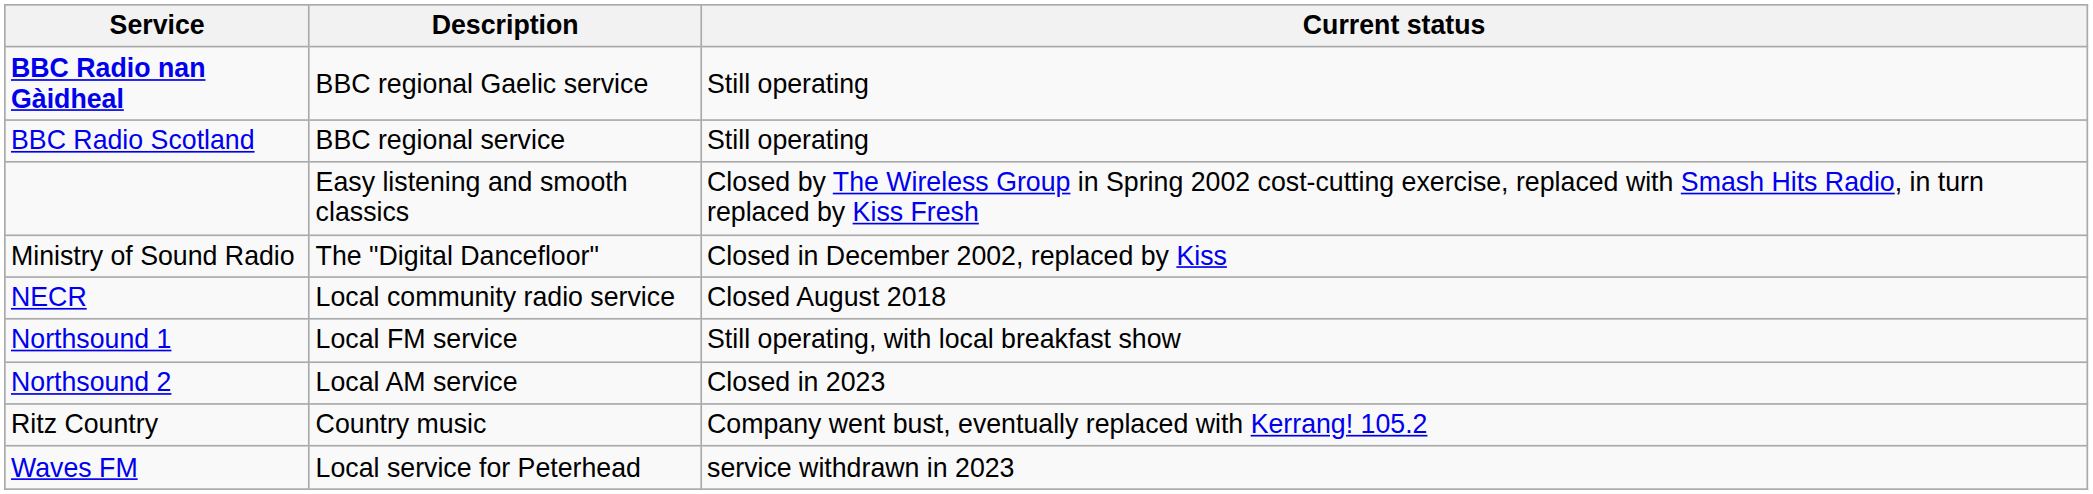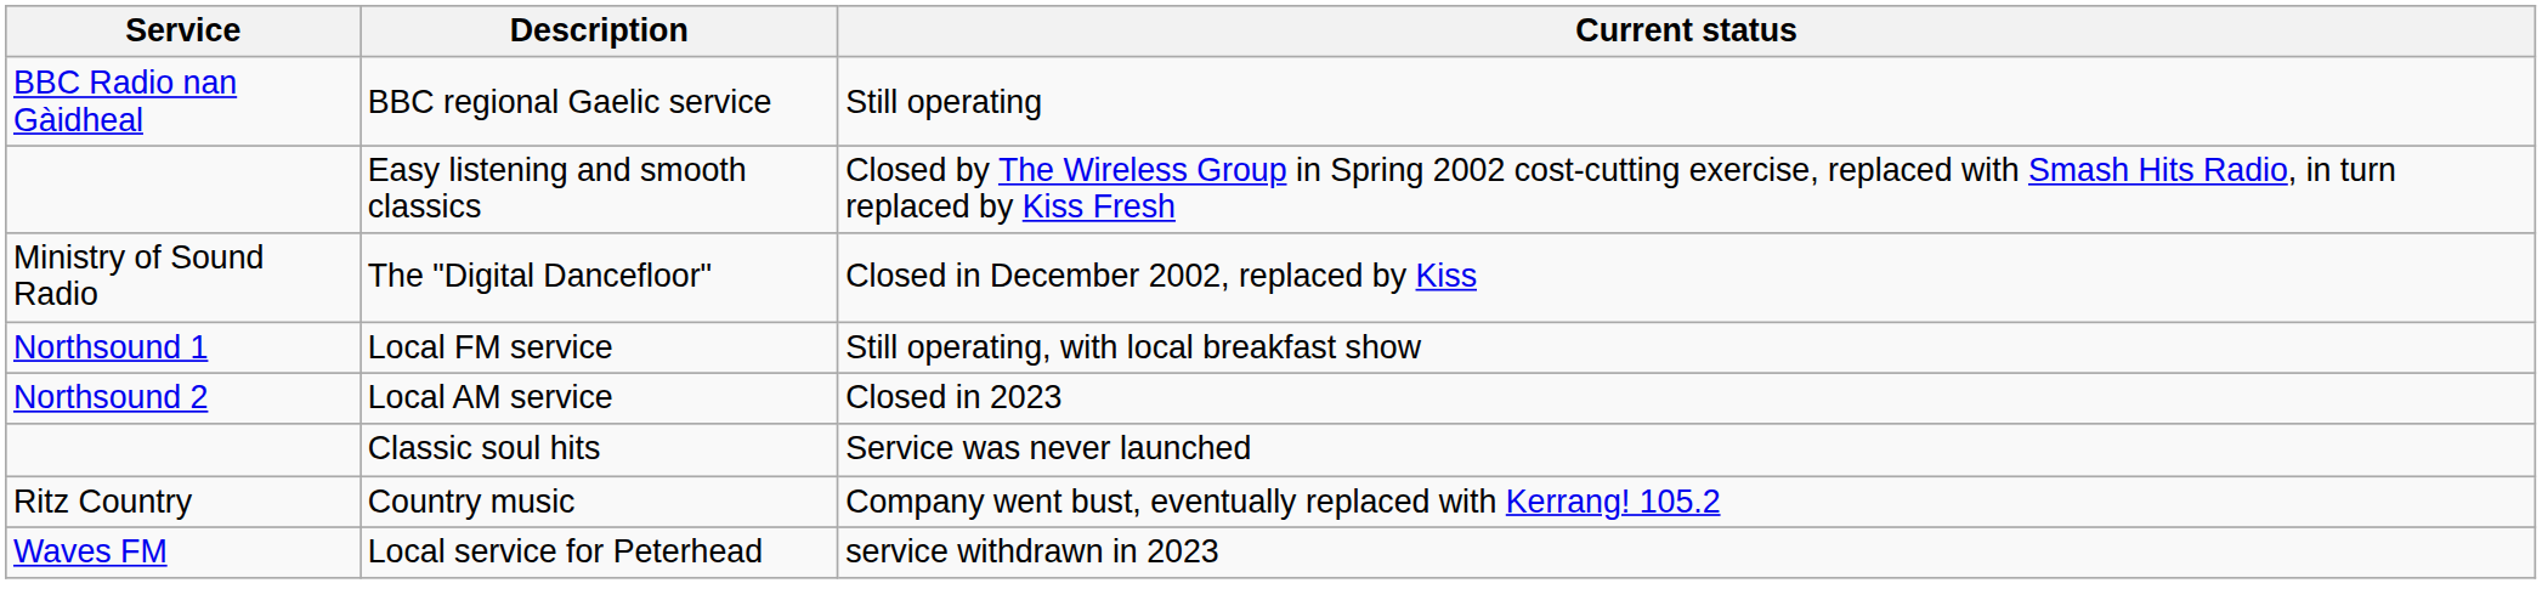BBC regional Gaelic service | Service: bold -> normal
- row: BBC Radio Scotland | BBC regional service | Still operating
- row: NECR | Local community radio service | Closed August 2018
+ row: Classic soul hits | Service was never launched
